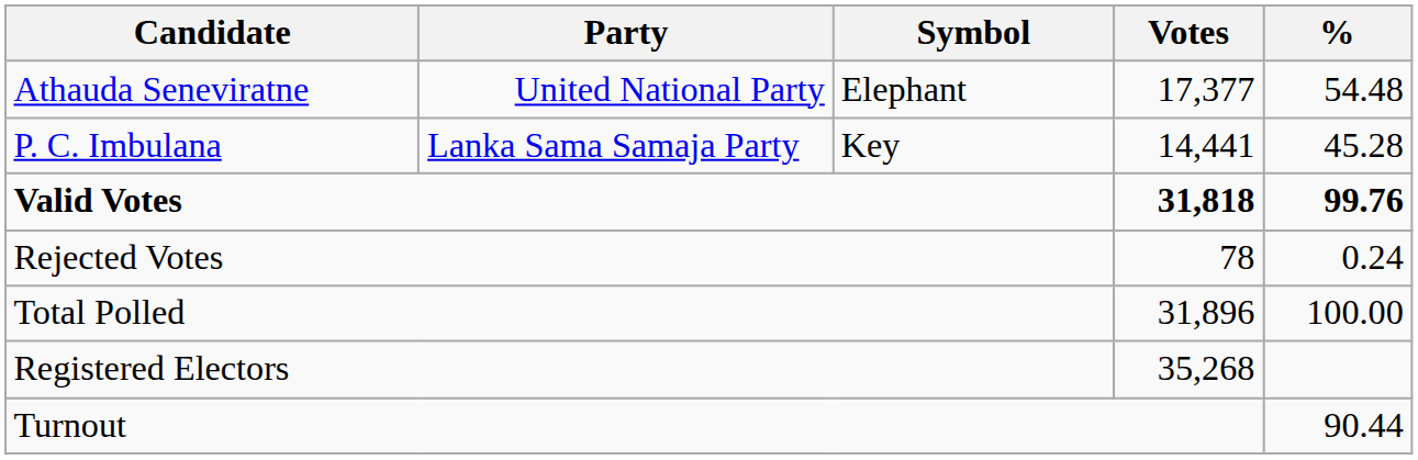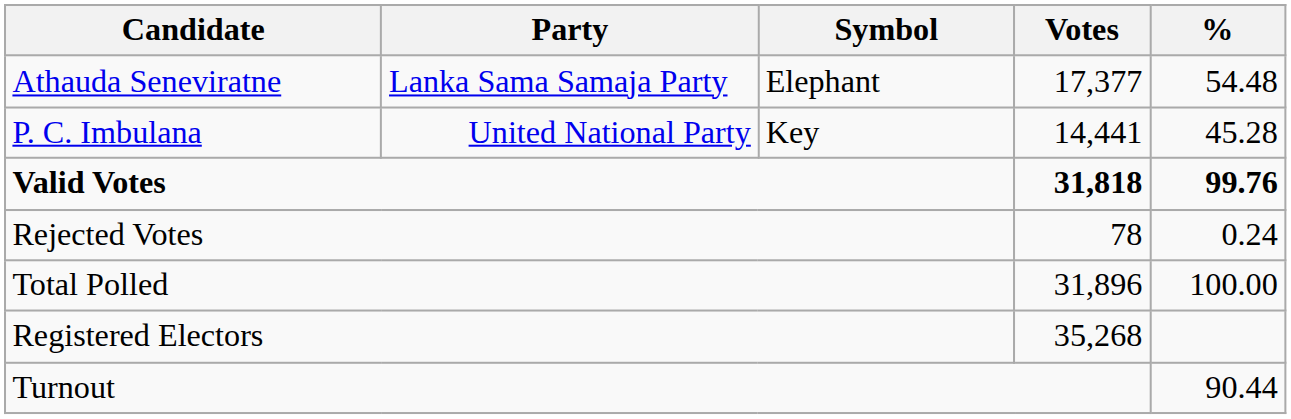Athauda Seneviratne | Party: United National Party -> Lanka Sama Samaja Party
P. C. Imbulana | Party: Lanka Sama Samaja Party -> United National Party
